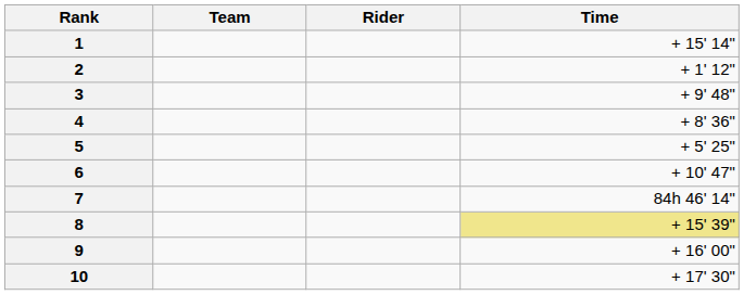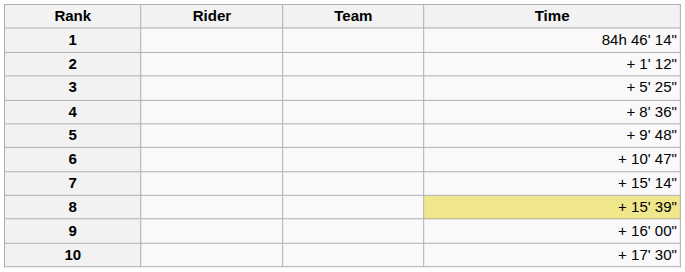columns swapped: Rider <-> Team
1 | Time: + 15' 14" -> 84h 46' 14"
3 | Time: + 9' 48" -> + 5' 25"
5 | Time: + 5' 25" -> + 9' 48"
7 | Time: 84h 46' 14" -> + 15' 14"
